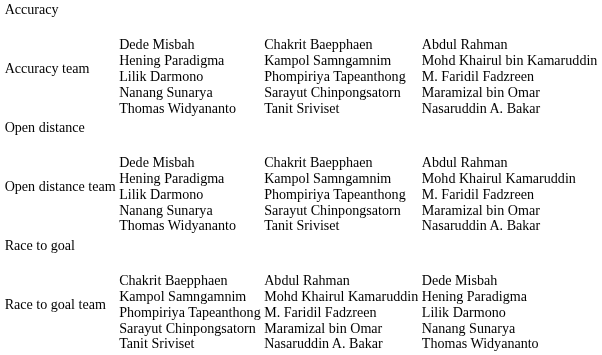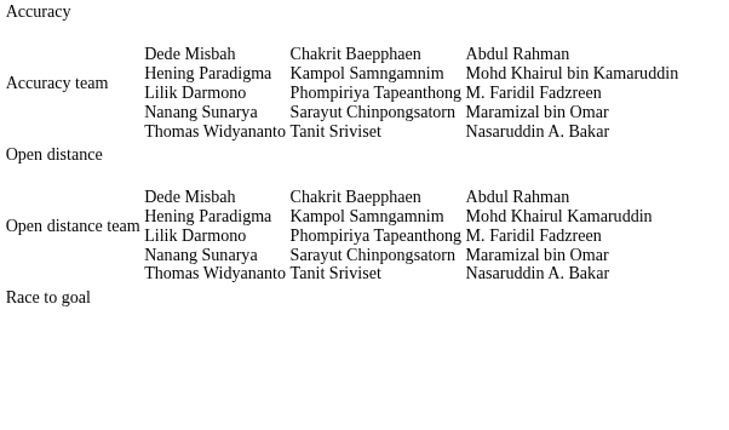- row: Race to goal team | Chakrit Baepphaen Kampol Samngamnim Phompiriya Tapeanthong Sarayut Chinpongsatorn Tanit Sriviset | Abdul Rahman Mohd Khairul Kamaruddin M. Faridil Fadzreen Maramizal bin Omar Nasaruddin A. Bakar | Dede Misbah Hening Paradigma Lilik Darmono Nanang Sunarya Thomas Widyananto
